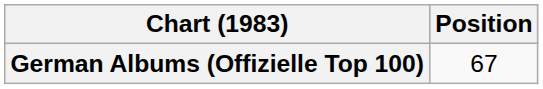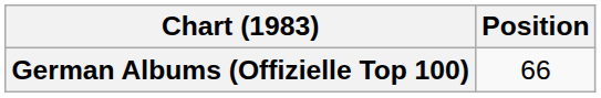German Albums (Offizielle Top 100) | Position: 67 -> 66
